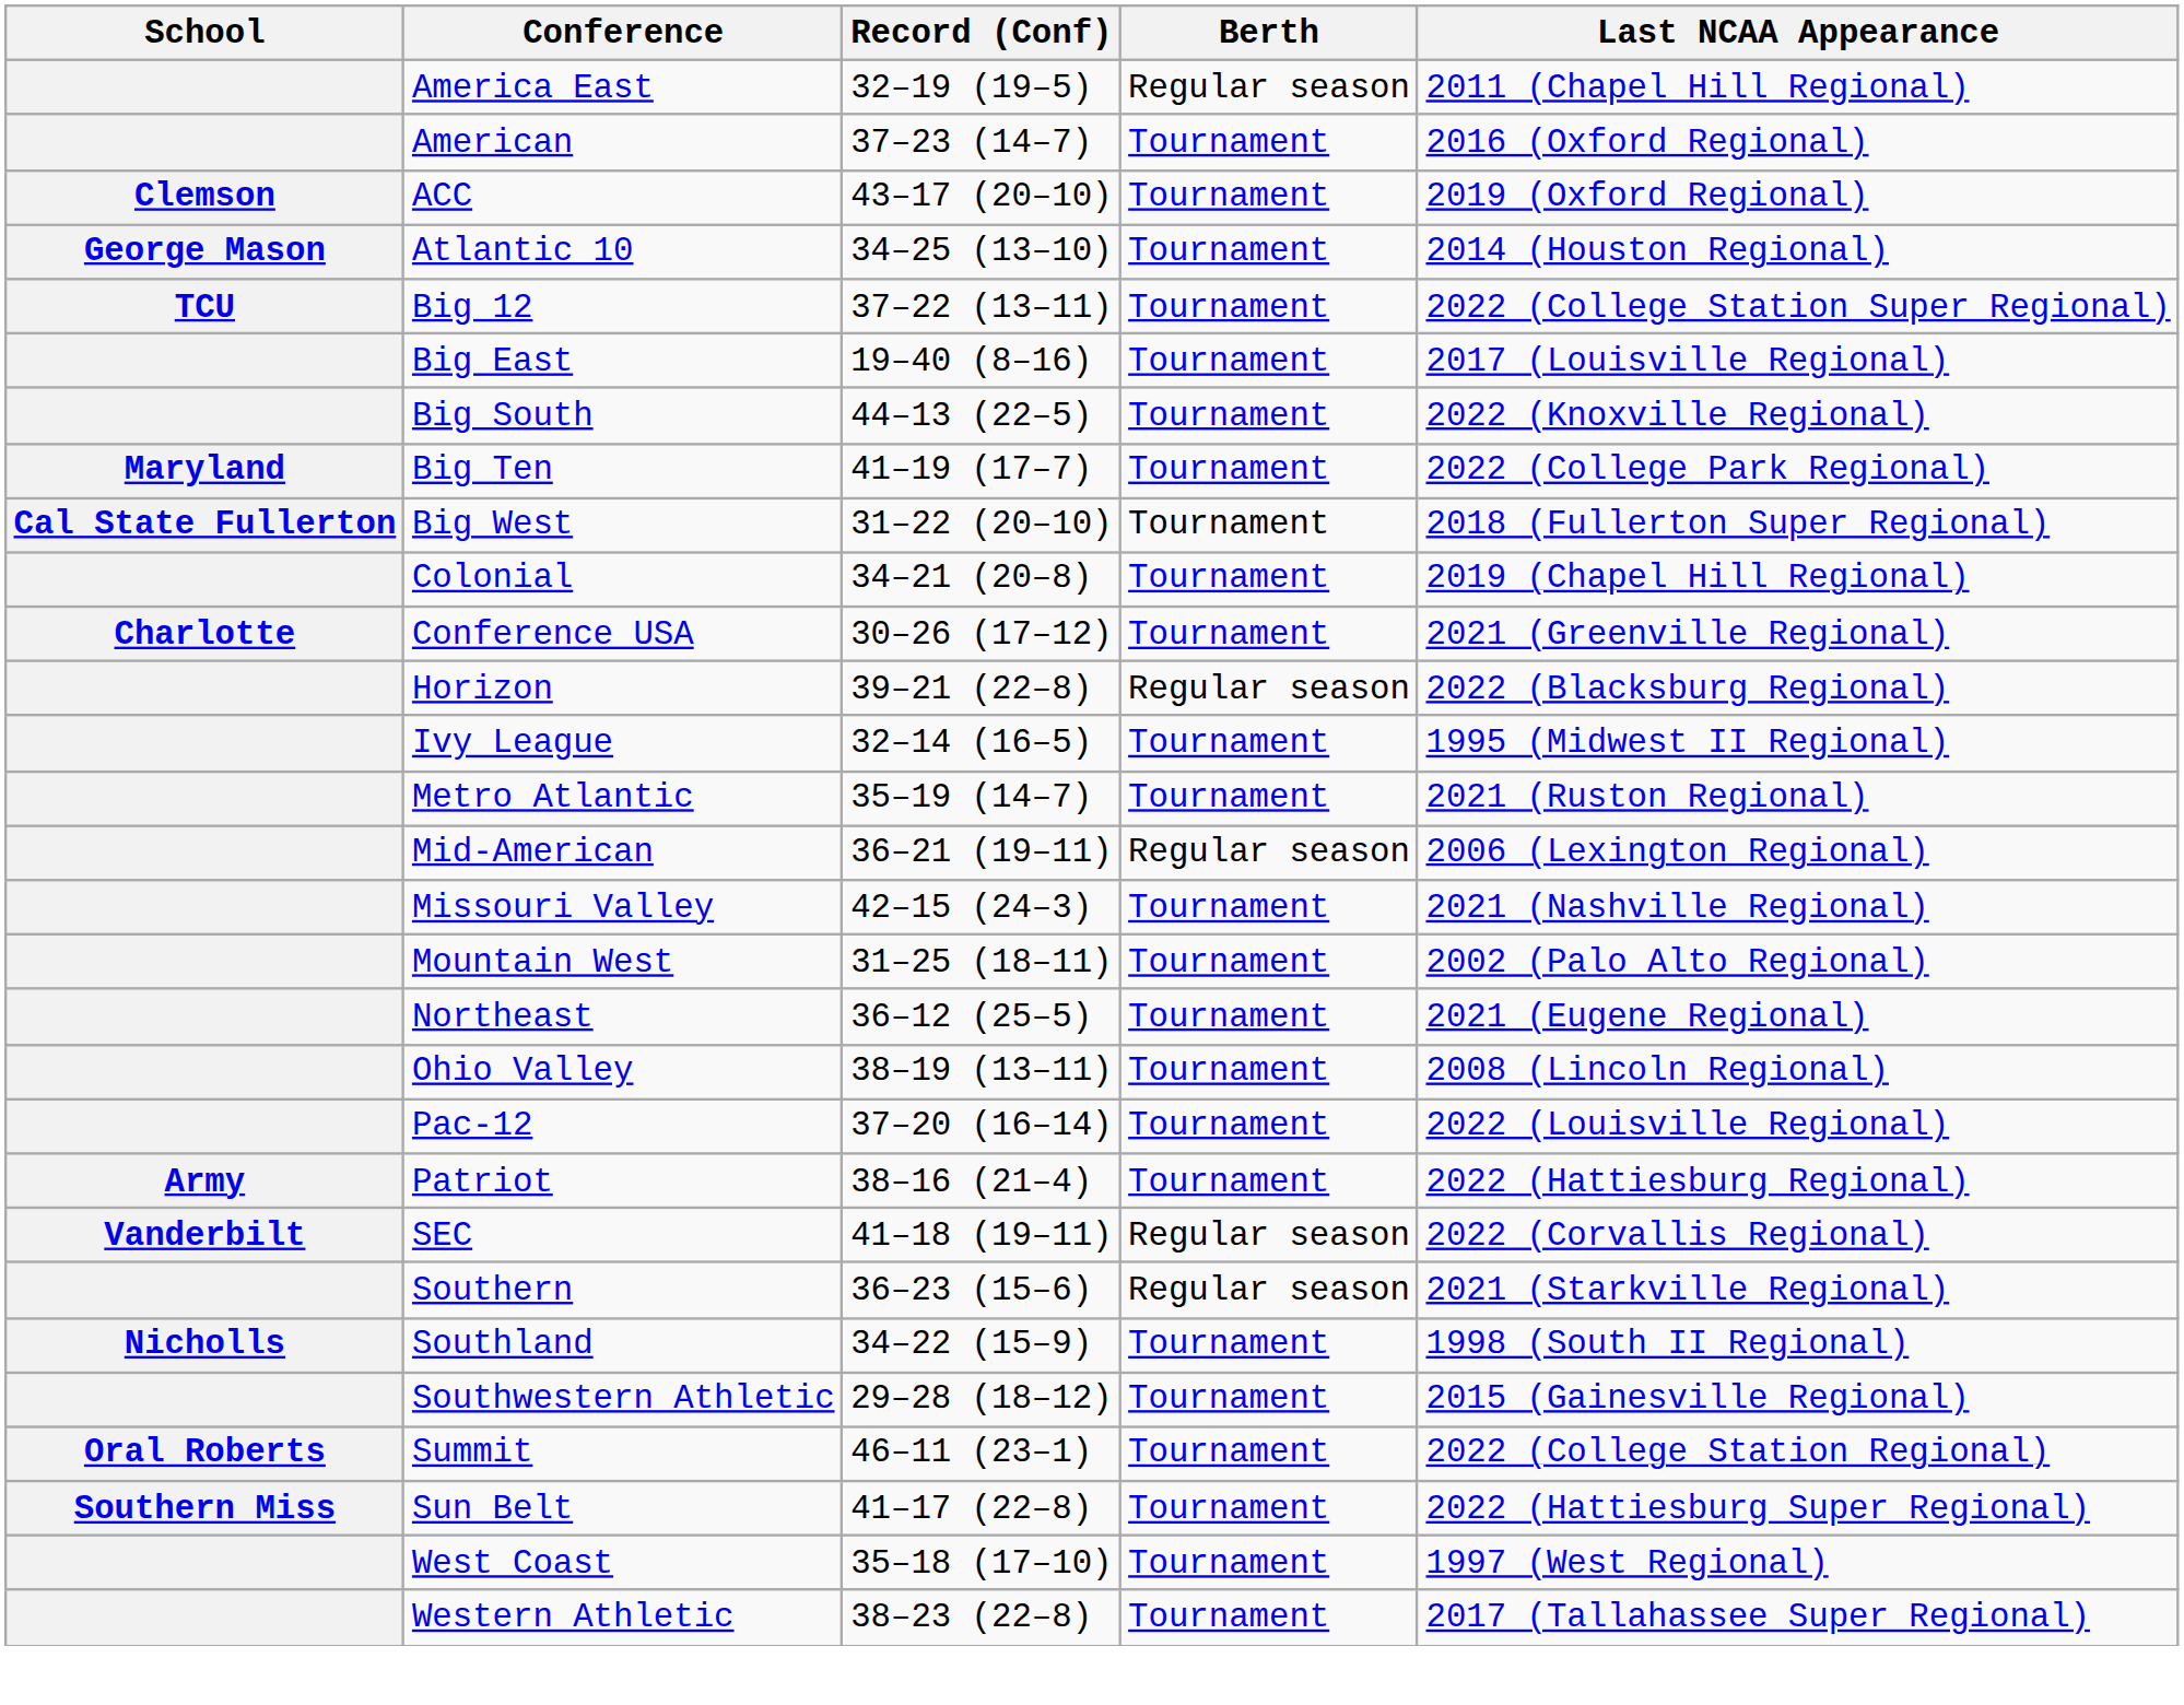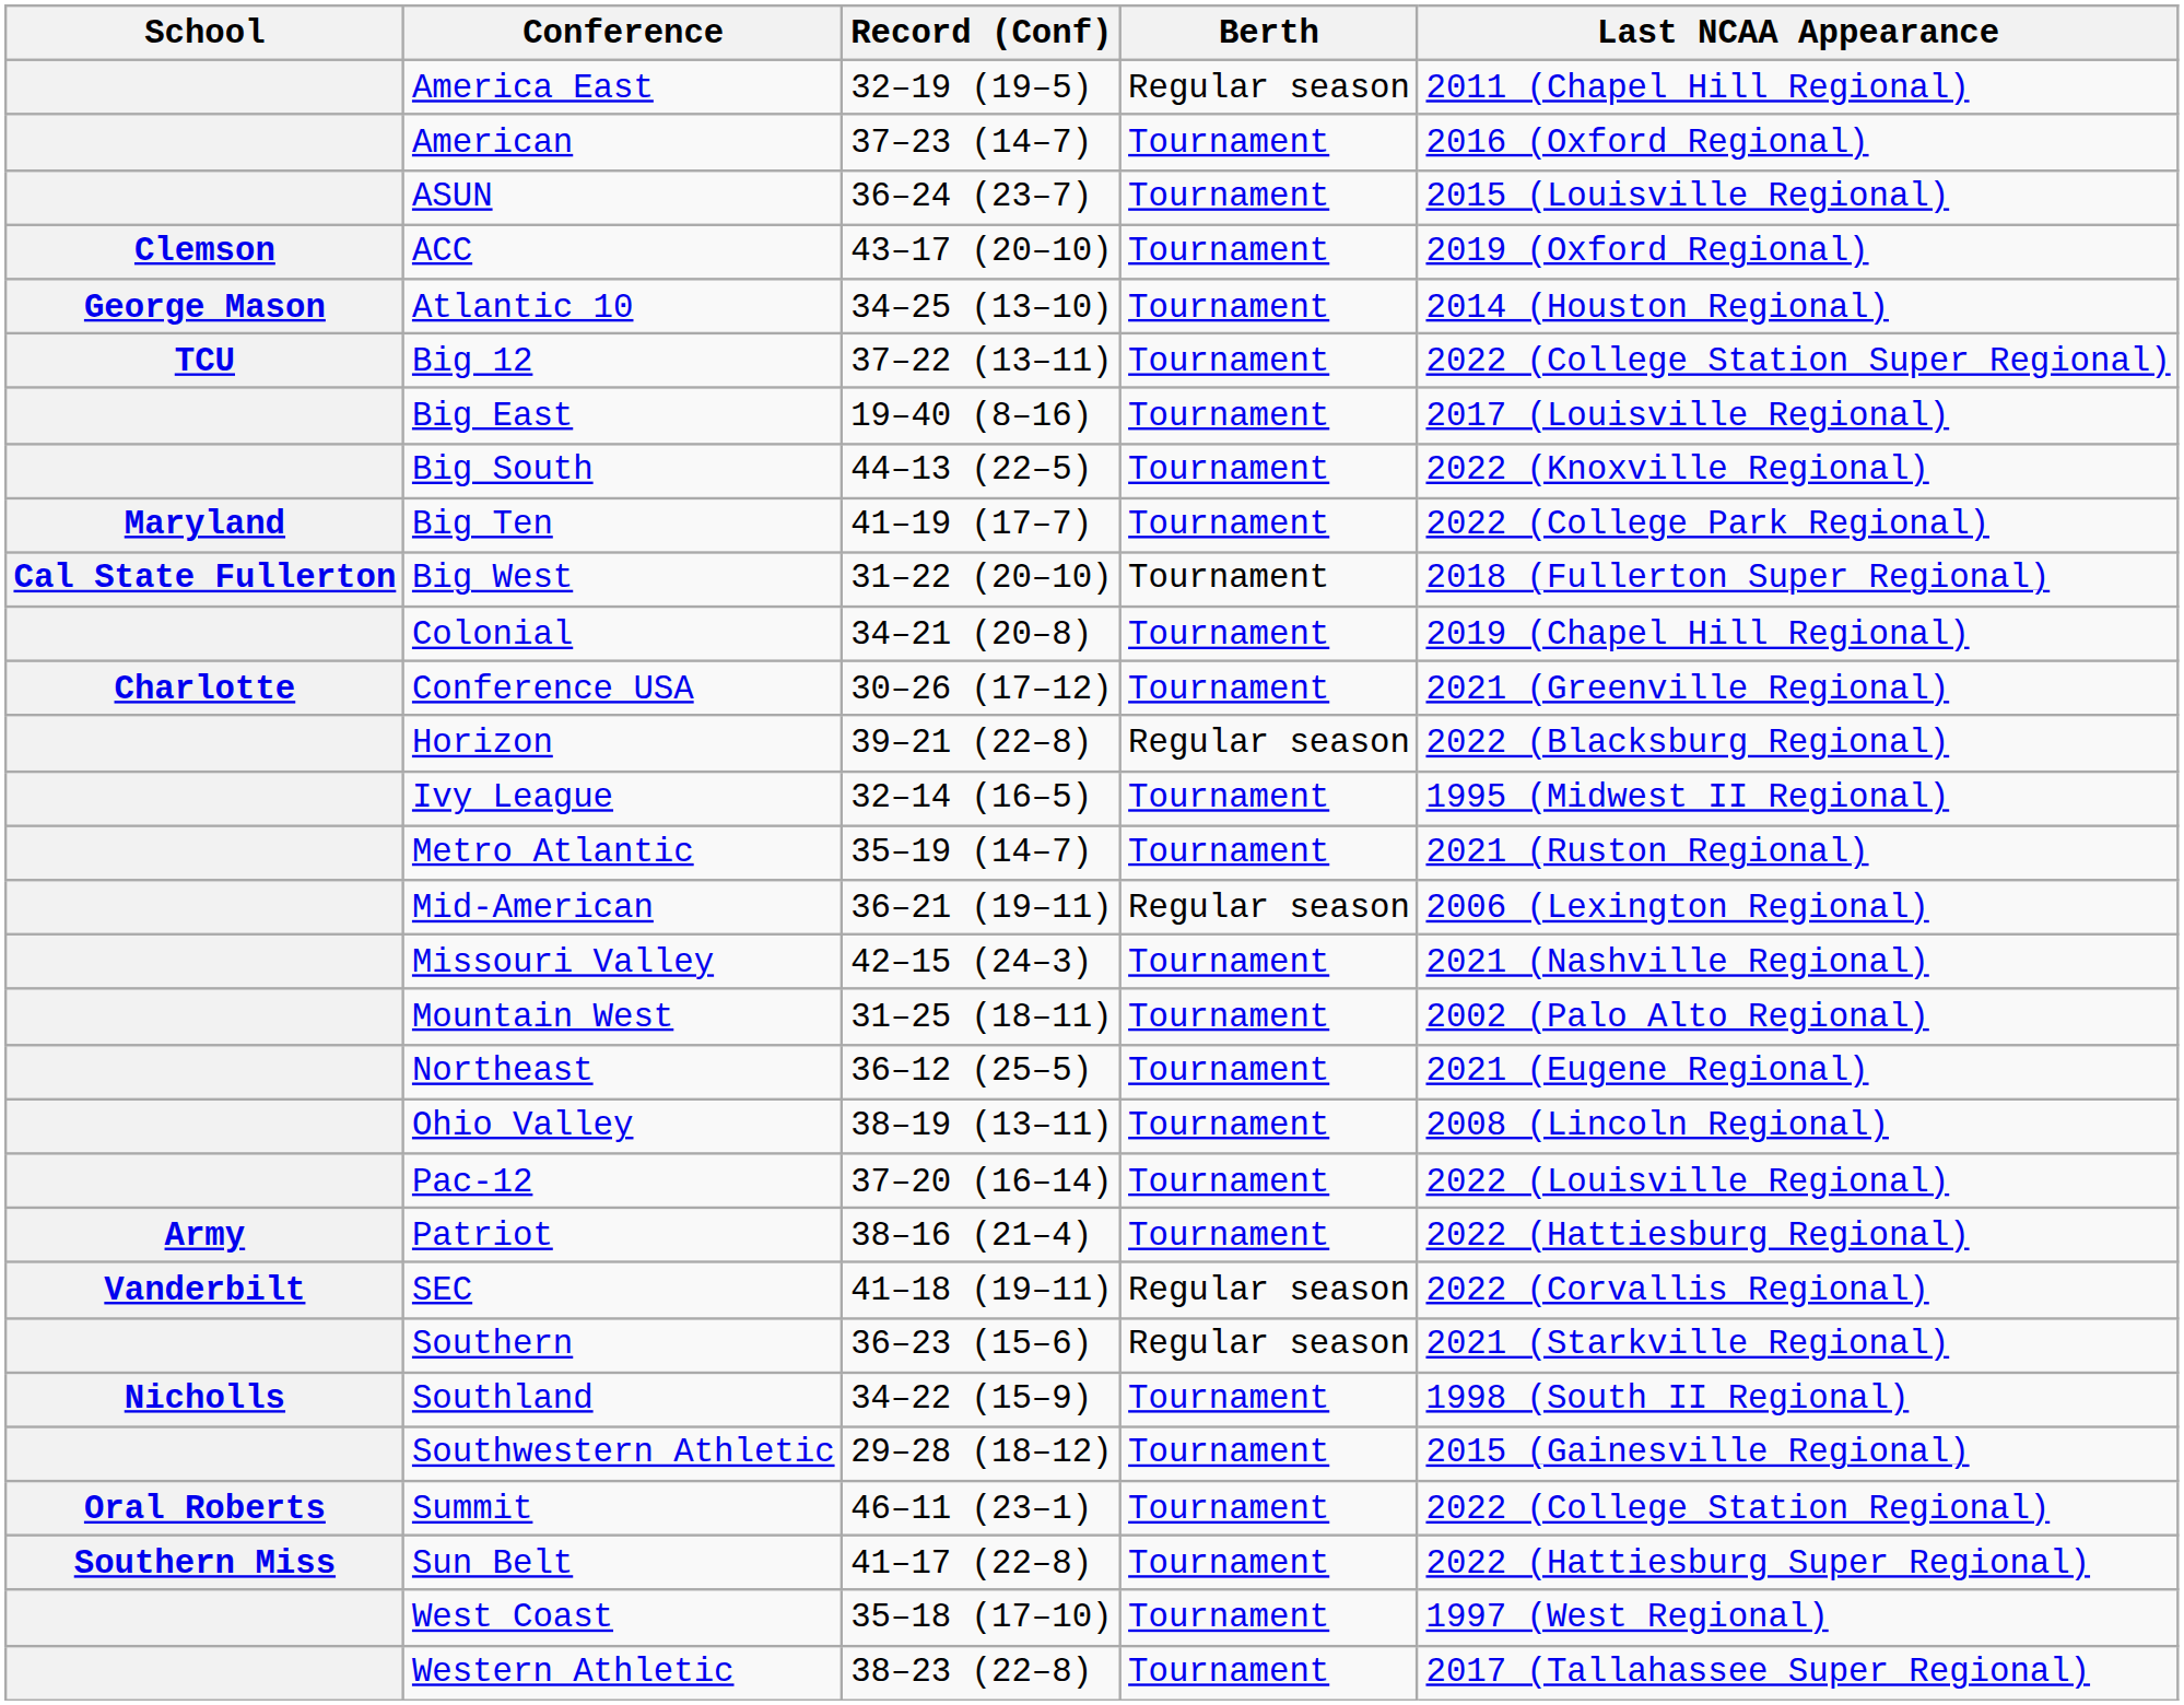+ row: ASUN | 36–24 (23–7) | Tournament | 2015 (Louisville Regional)
